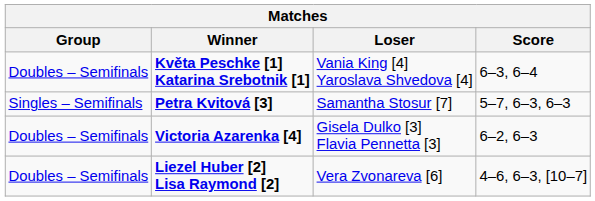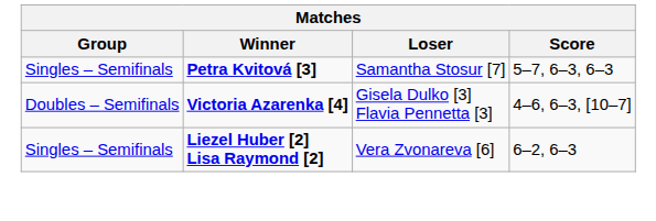- row: Doubles – Semifinals | Květa Peschke [1] Katarina Srebotnik [1] | Vania King [4] Yaroslava Shvedova [4] | 6–3, 6–4
Victoria Azarenka [4] | Score: 6–2, 6–3 -> 4–6, 6–3, [10–7]
Liezel Huber [2] Lisa Raymond [2] | Group: Doubles – Semifinals -> Singles – Semifinals
Liezel Huber [2] Lisa Raymond [2] | Score: 4–6, 6–3, [10–7] -> 6–2, 6–3
